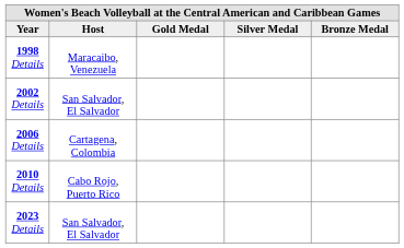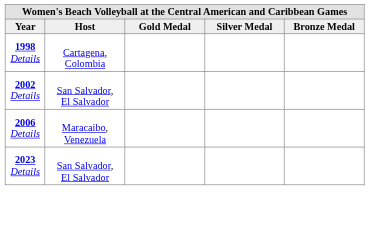1998 Details | Host: Maracaibo, Venezuela -> Cartagena, Colombia
2006 Details | Host: Cartagena, Colombia -> Maracaibo, Venezuela
- row: 2010 Details | Cabo Rojo, Puerto Rico
